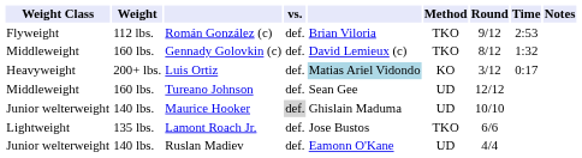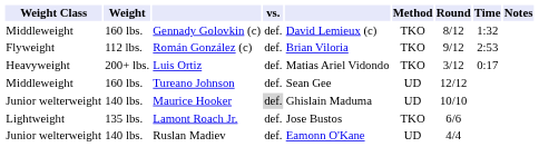rows swapped: Gennady Golovkin (c) <-> Román González (c)
Luis Ortiz | column 5: lightblue background -> no background
Luis Ortiz | Method: KO -> TKO
